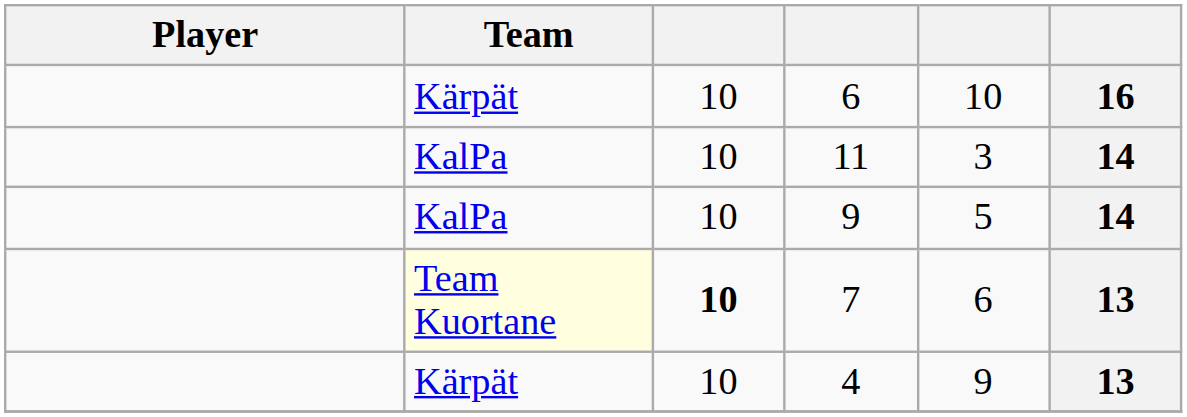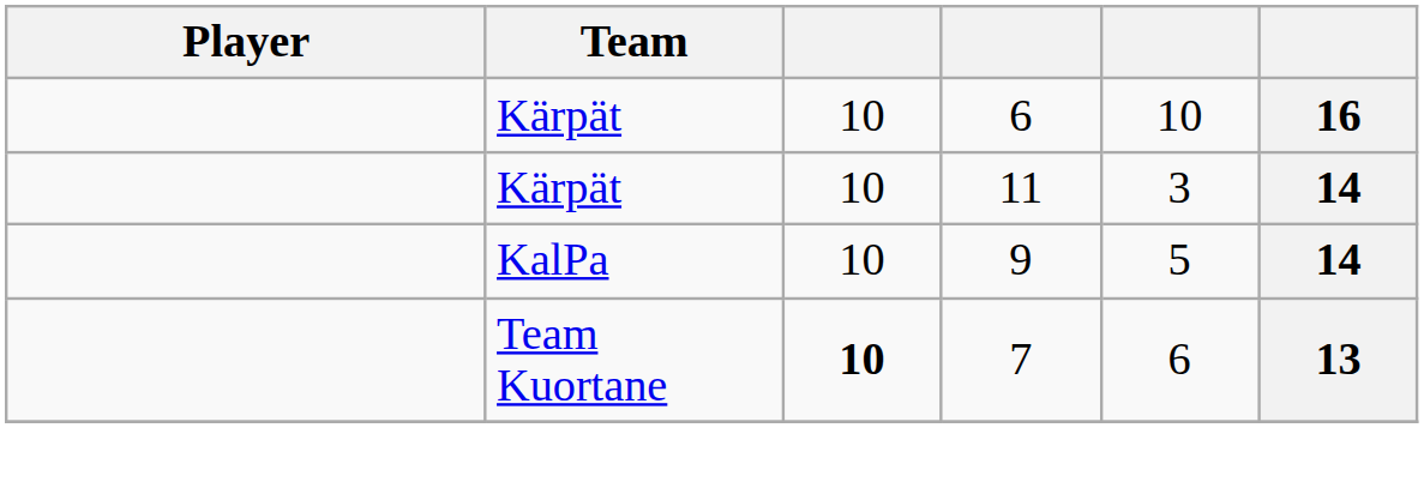11 | Team: KalPa -> Kärpät
7 | Team: lightyellow background -> no background
- row: Kärpät | 10 | 4 | 9 | 13
